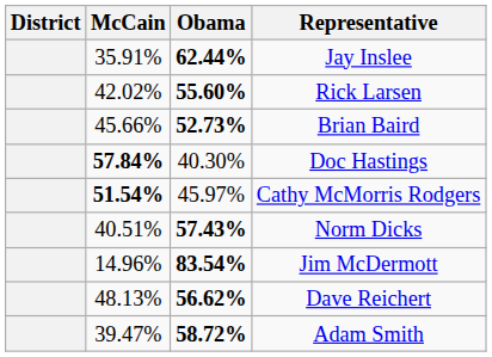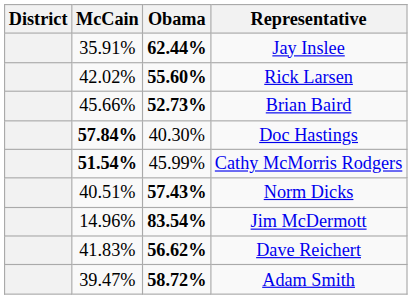Cathy McMorris Rodgers | Obama: 45.97% -> 45.99%
Dave Reichert | McCain: 48.13% -> 41.83%
